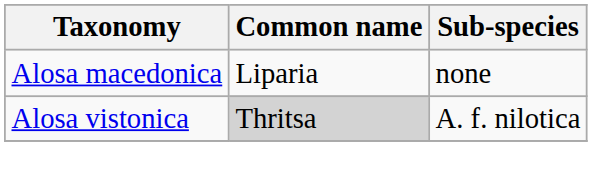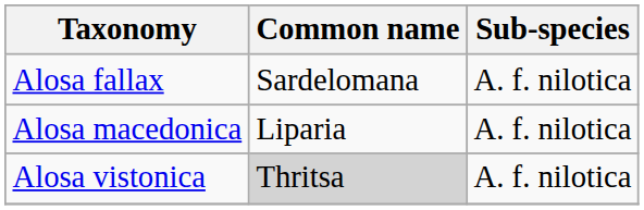+ row: Alosa fallax | Sardelomana | A. f. nilotica
Alosa macedonica | Sub-species: none -> A. f. nilotica
